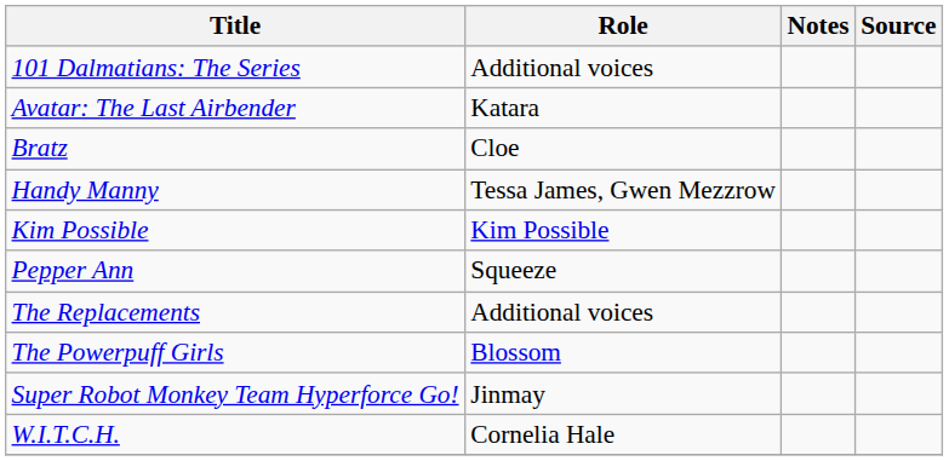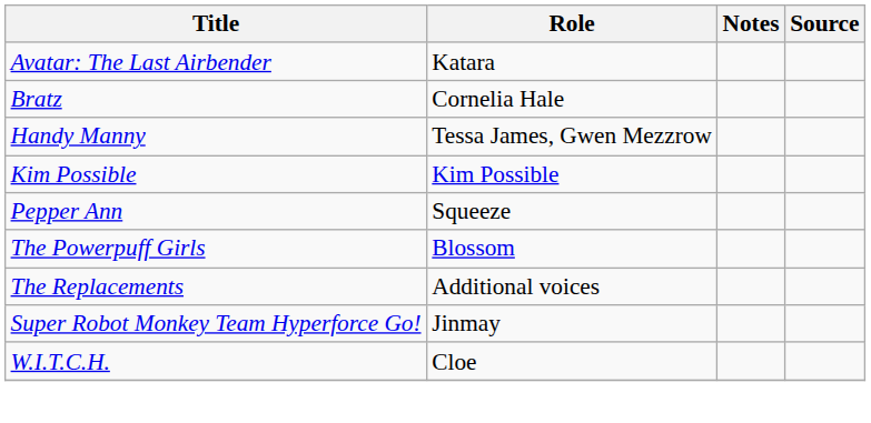- row: 101 Dalmatians: The Series | Additional voices
Bratz | Role: Cloe -> Cornelia Hale
rows swapped: The Powerpuff Girls <-> The Replacements
W.I.T.C.H. | Role: Cornelia Hale -> Cloe
